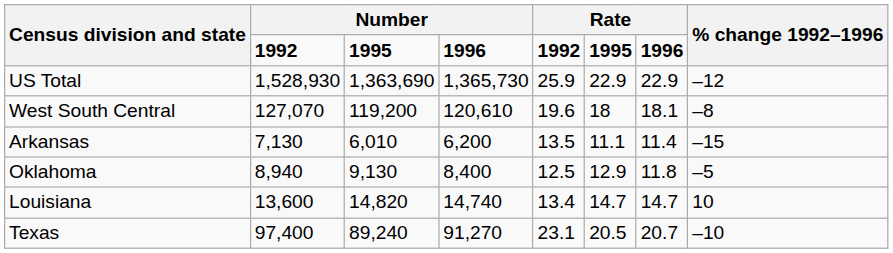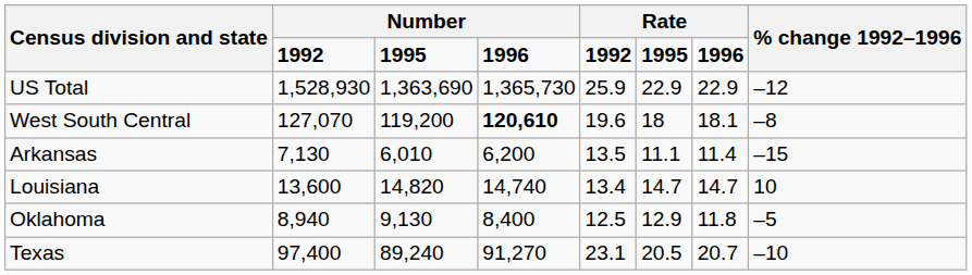West South Central | column 4: normal -> bold
rows swapped: Louisiana <-> Oklahoma
